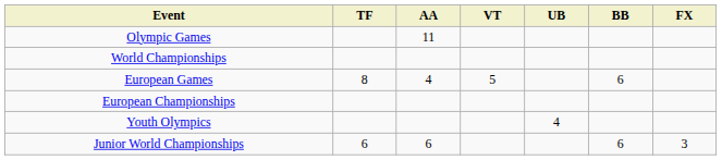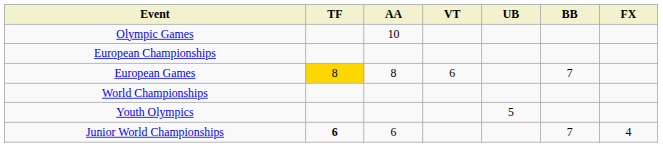Olympic Games | AA: 11 -> 10
rows swapped: World Championships <-> European Championships
European Games | TF: no background -> gold background
European Games | AA: 4 -> 8
European Games | VT: 5 -> 6
European Games | BB: 6 -> 7
Youth Olympics | UB: 4 -> 5
Junior World Championships | TF: normal -> bold
Junior World Championships | BB: 6 -> 7
Junior World Championships | FX: 3 -> 4
